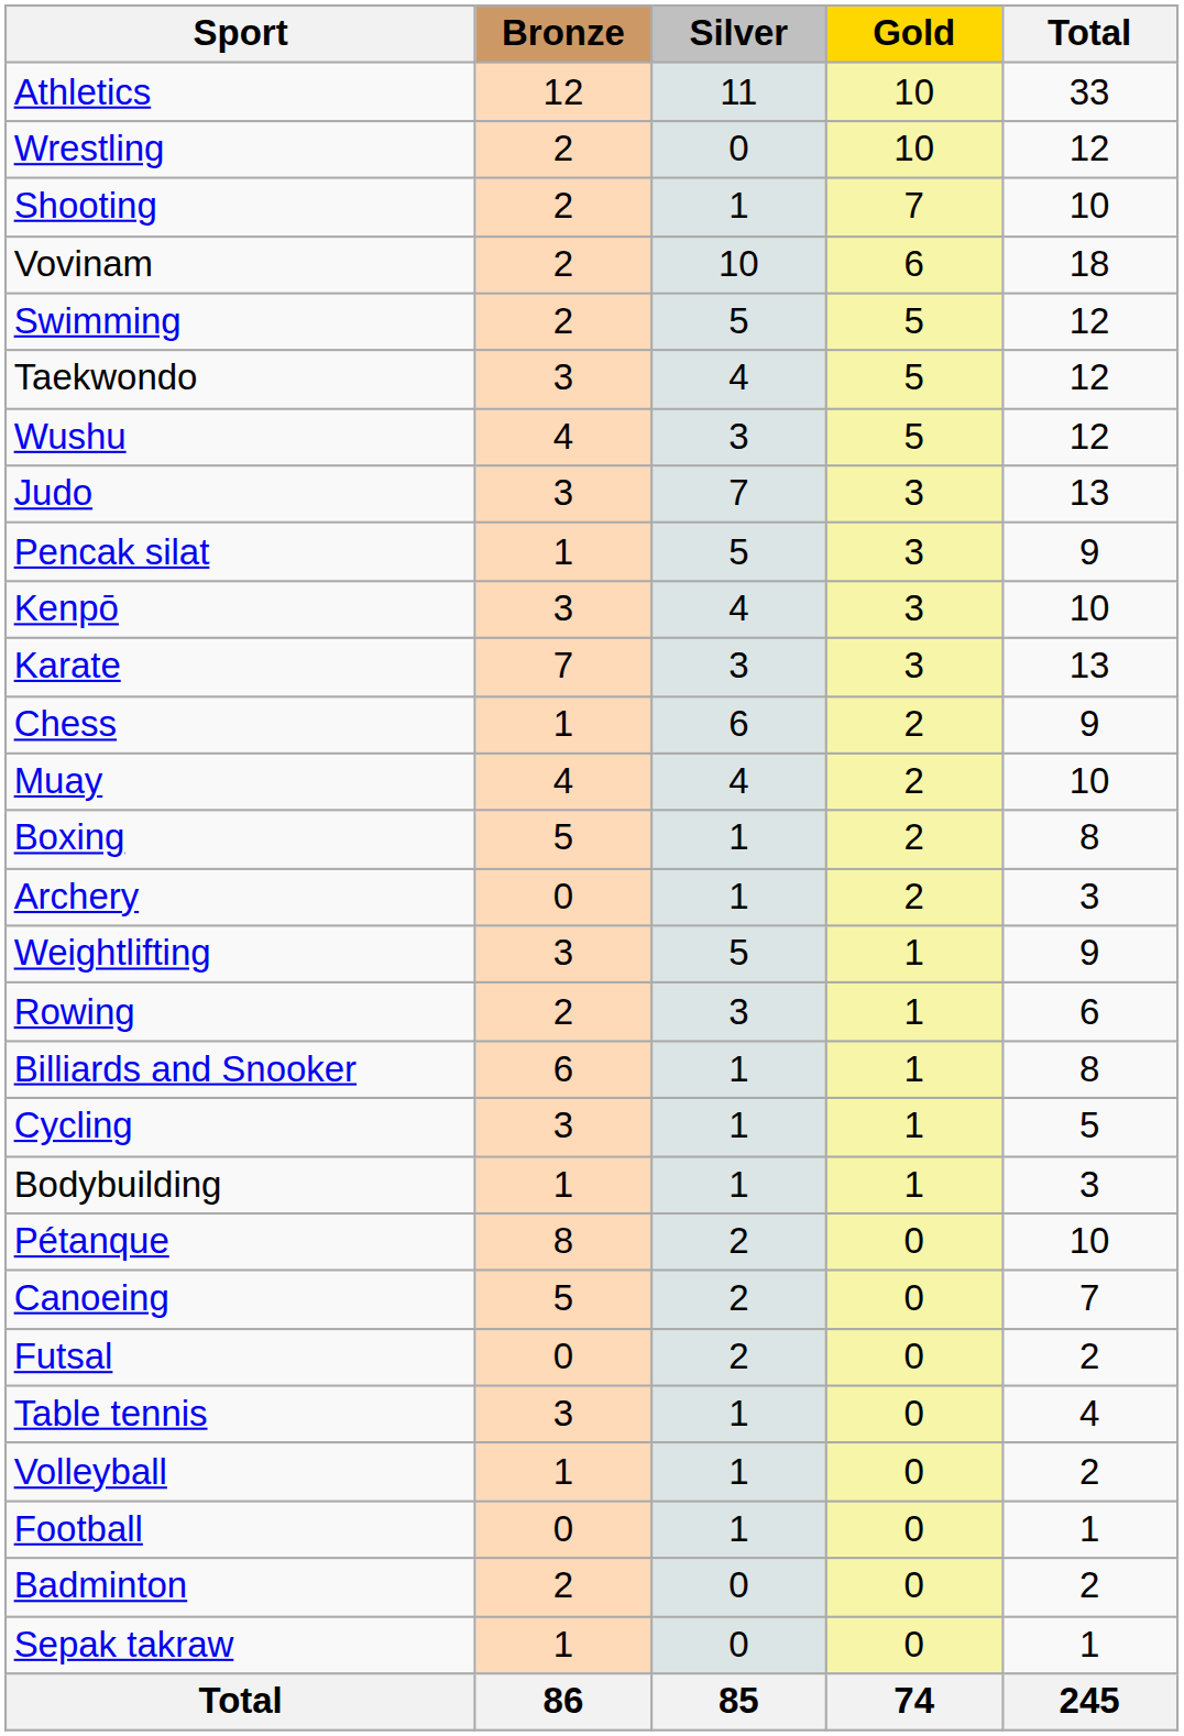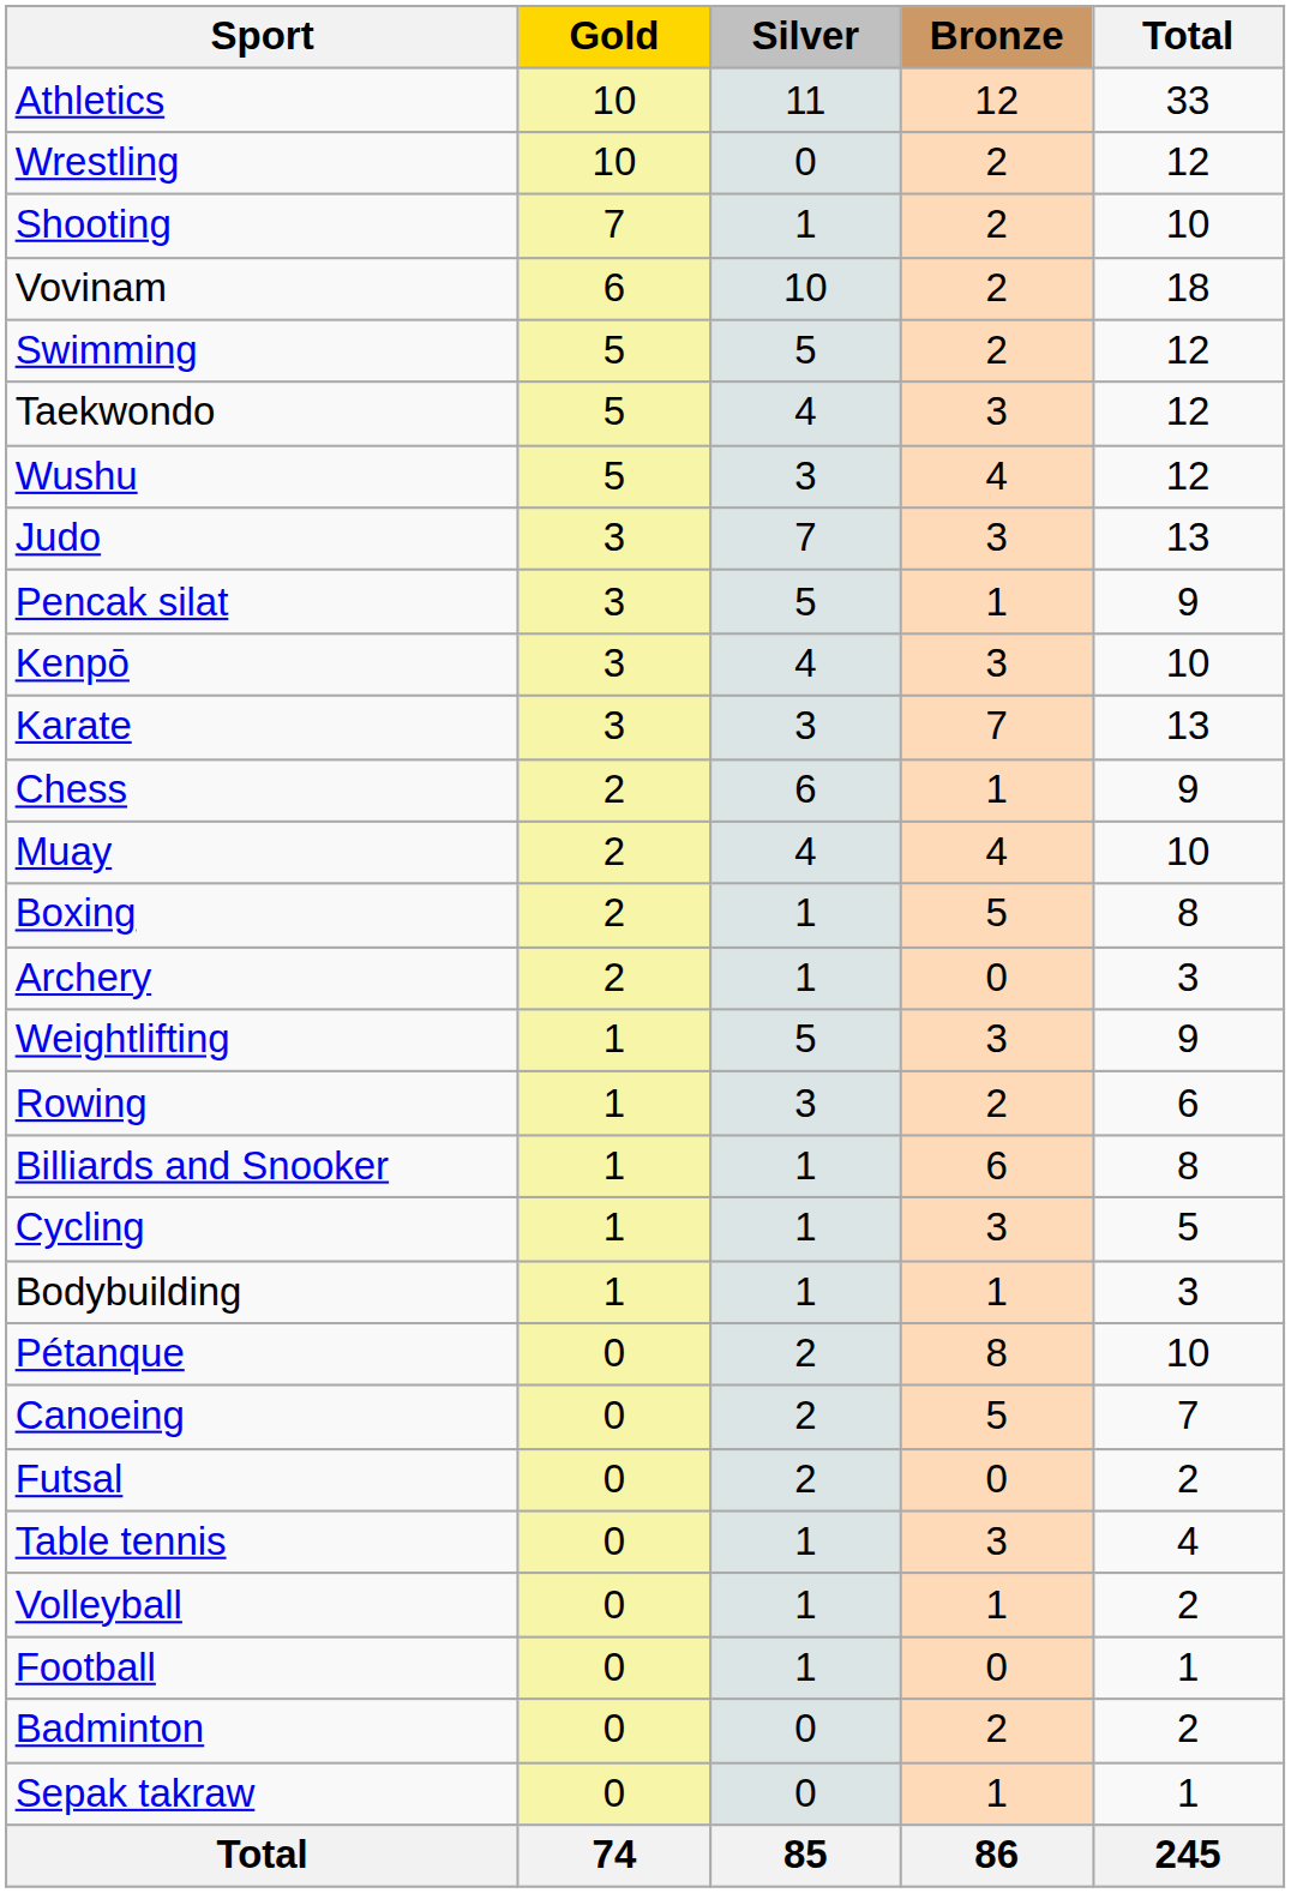columns swapped: Gold <-> Bronze
